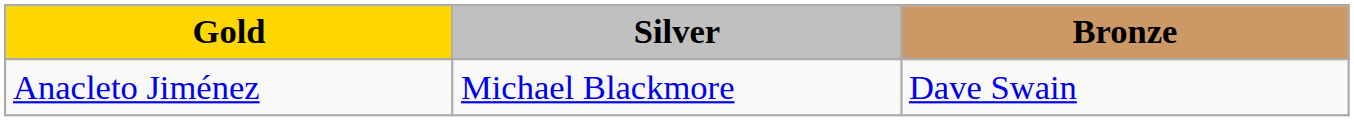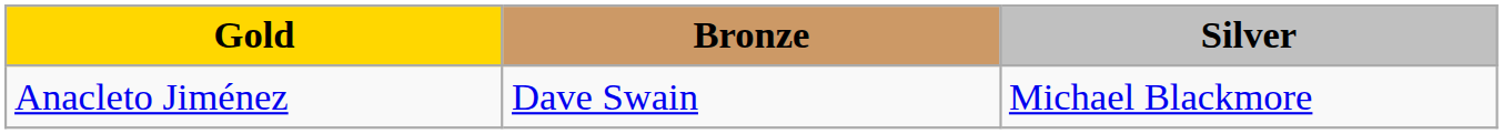columns swapped: Silver <-> Bronze
